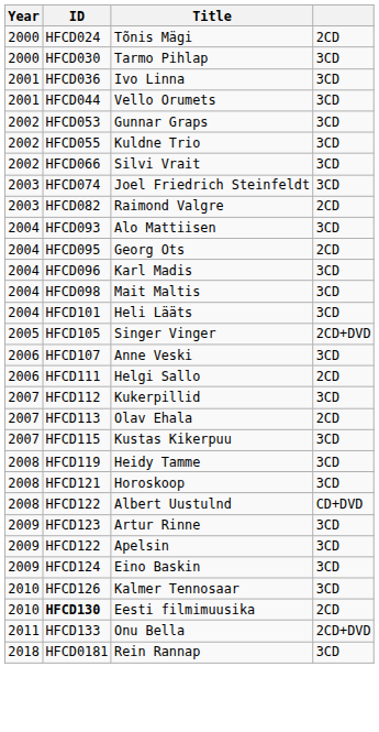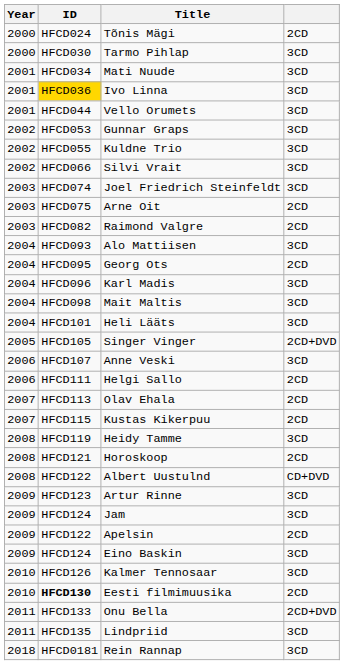+ row: 2001 | HFCD034 | Mati Nuude | 3CD
Ivo Linna | ID: no background -> gold background
+ row: 2003 | HFCD075 | Arne Oit | 2CD
- row: 2007 | HFCD112 | Kukerpillid | 3CD
Kustas Kikerpuu | column 4: 3CD -> 2CD
Horoskoop | column 4: 3CD -> 2CD
+ row: 2009 | HFCD124 | Jam | 3CD
Apelsin | column 4: 3CD -> 2CD
+ row: 2011 | HFCD135 | Lindpriid | 3CD
